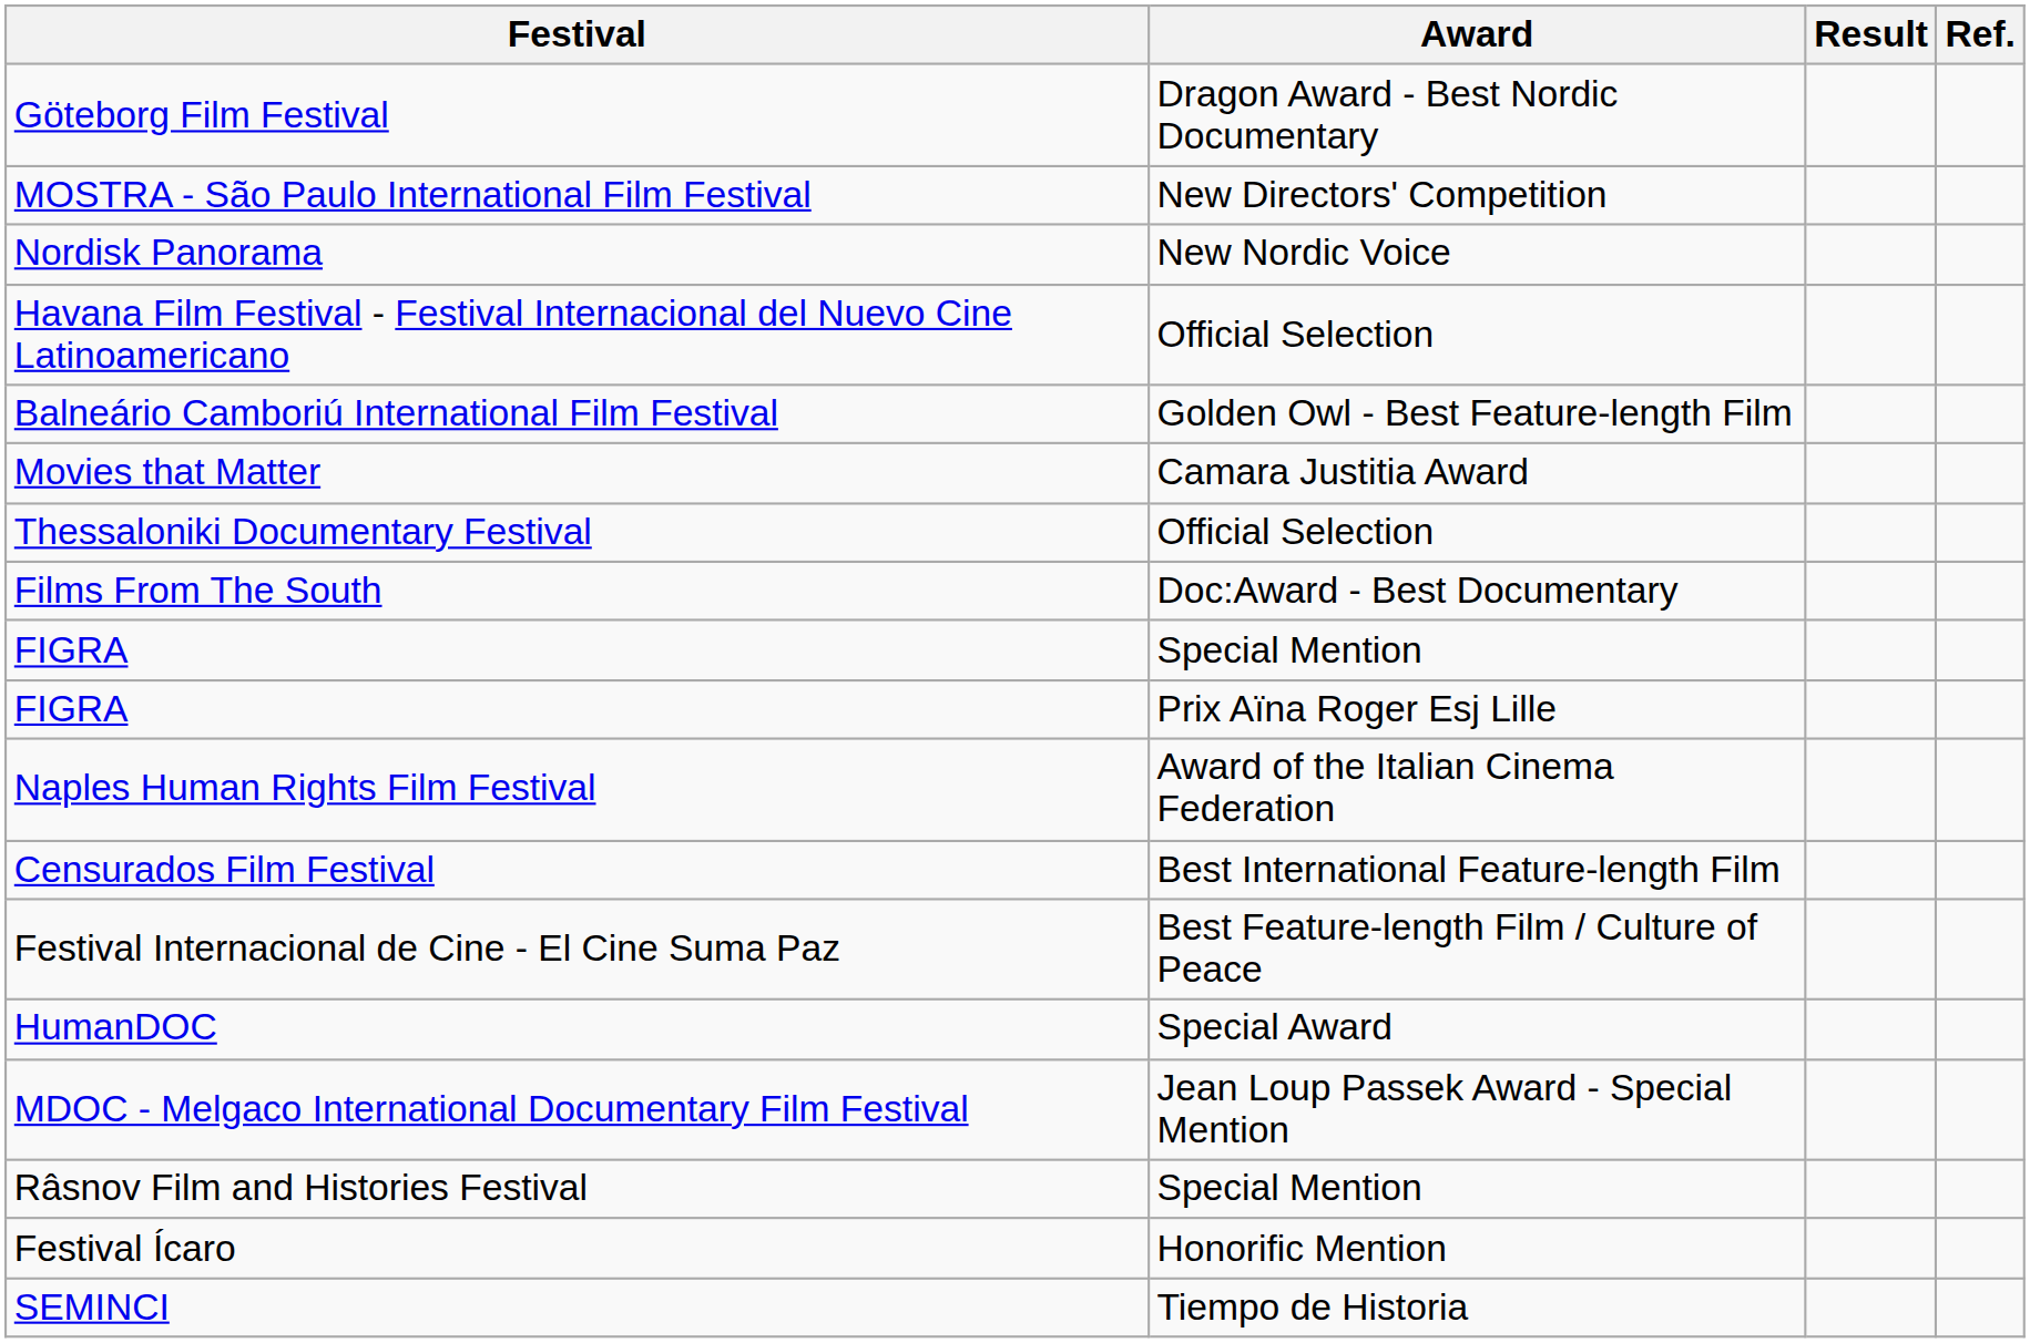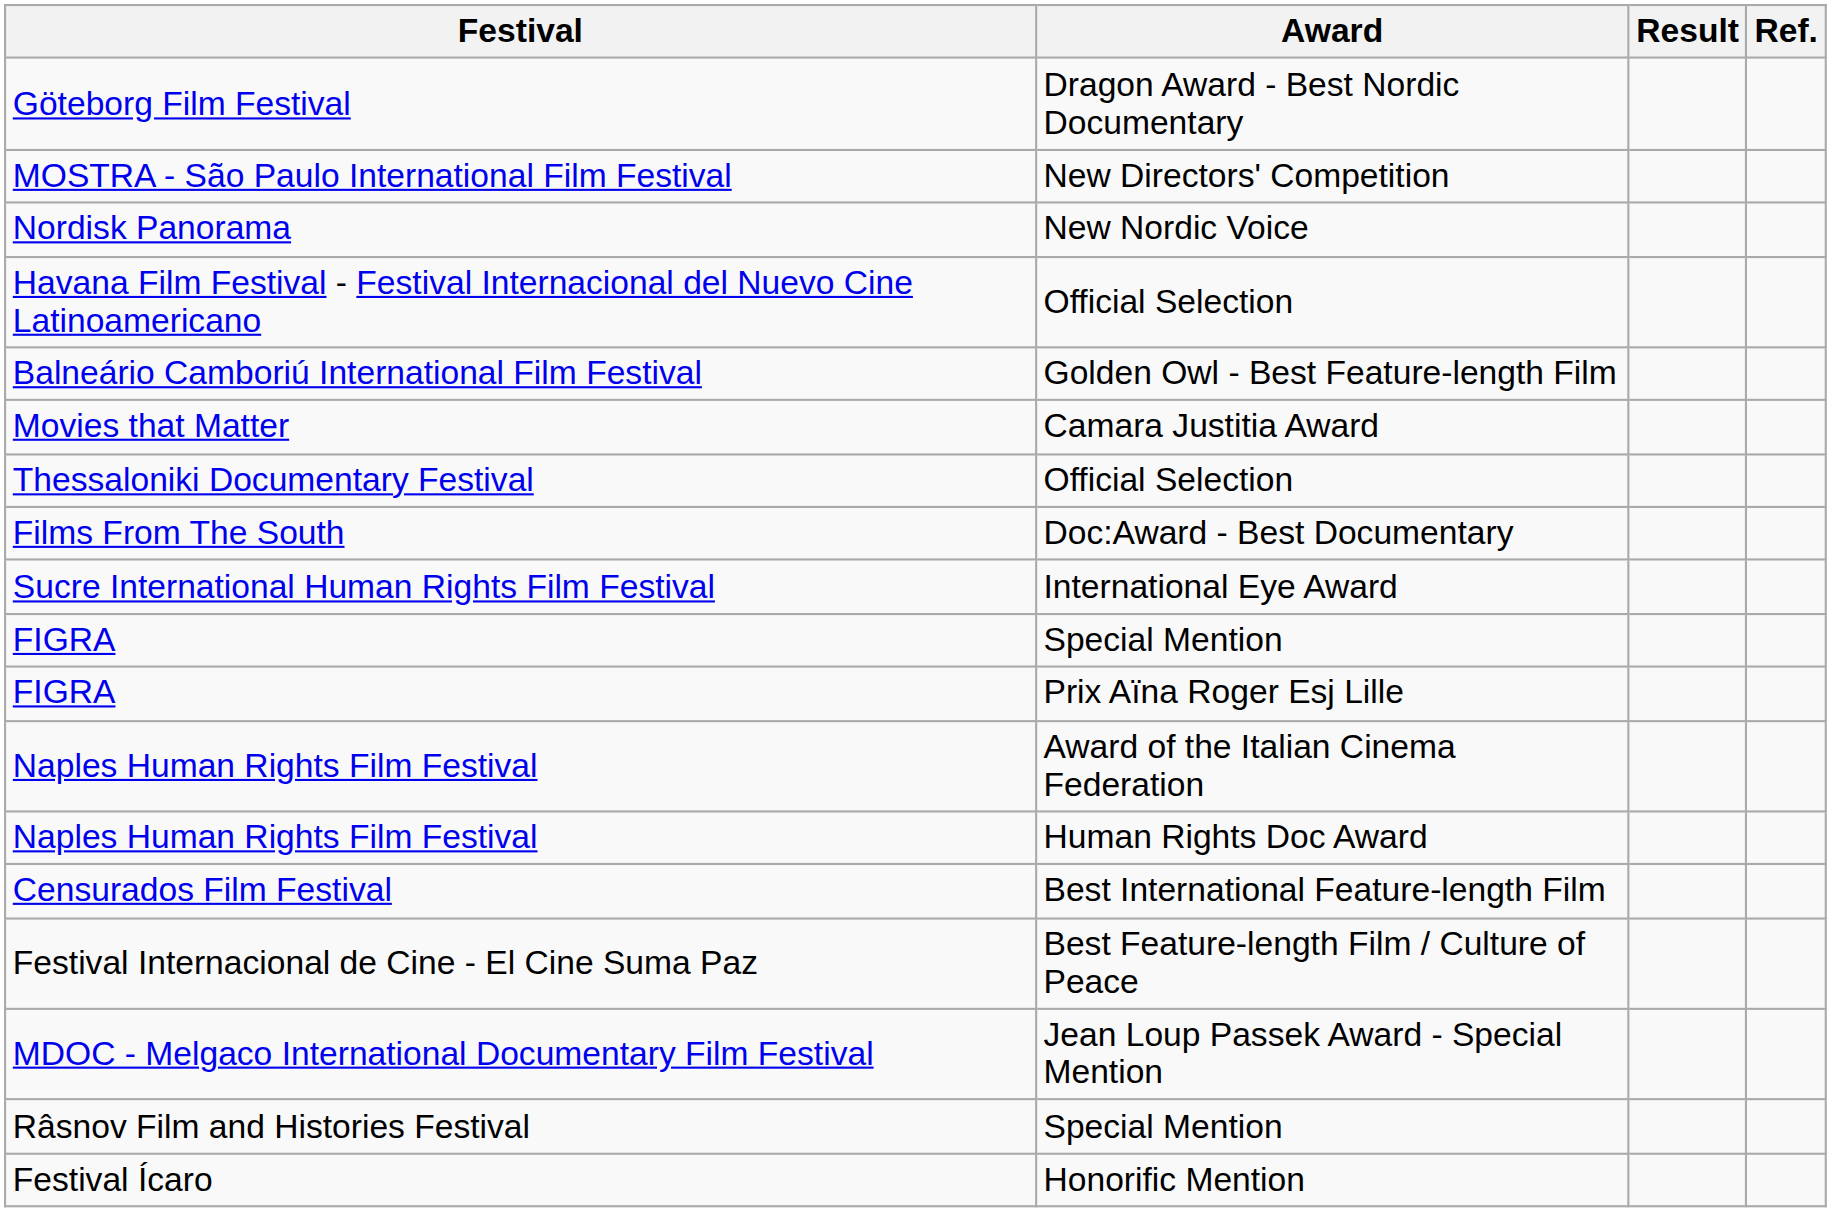+ row: Sucre International Human Rights Film Festival | International Eye Award
+ row: Naples Human Rights Film Festival | Human Rights Doc Award
- row: HumanDOC | Special Award
- row: SEMINCI | Tiempo de Historia
